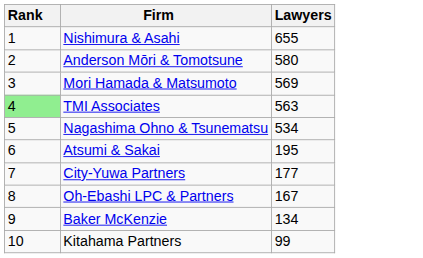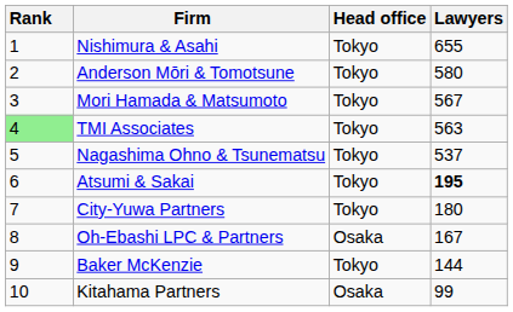+ column: Head office | Tokyo | Tokyo | Tokyo | Tokyo | Tokyo | Tokyo | Tokyo | Osaka | Tokyo | Osaka
Mori Hamada & Matsumoto | Lawyers: 569 -> 567
Nagashima Ohno & Tsunematsu | Lawyers: 534 -> 537
Atsumi & Sakai | Lawyers: normal -> bold
City-Yuwa Partners | Lawyers: 177 -> 180
Baker McKenzie | Lawyers: 134 -> 144
